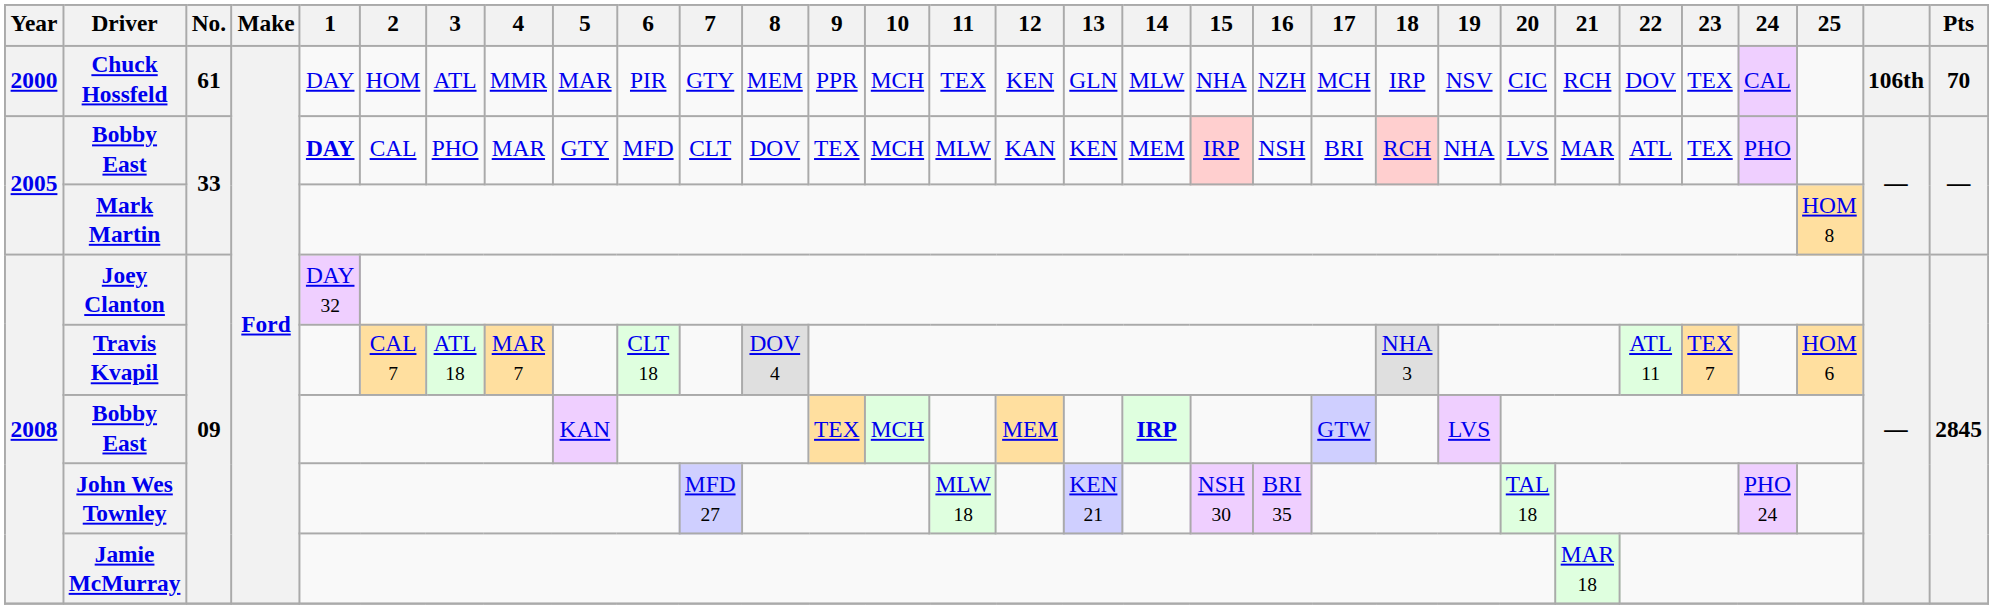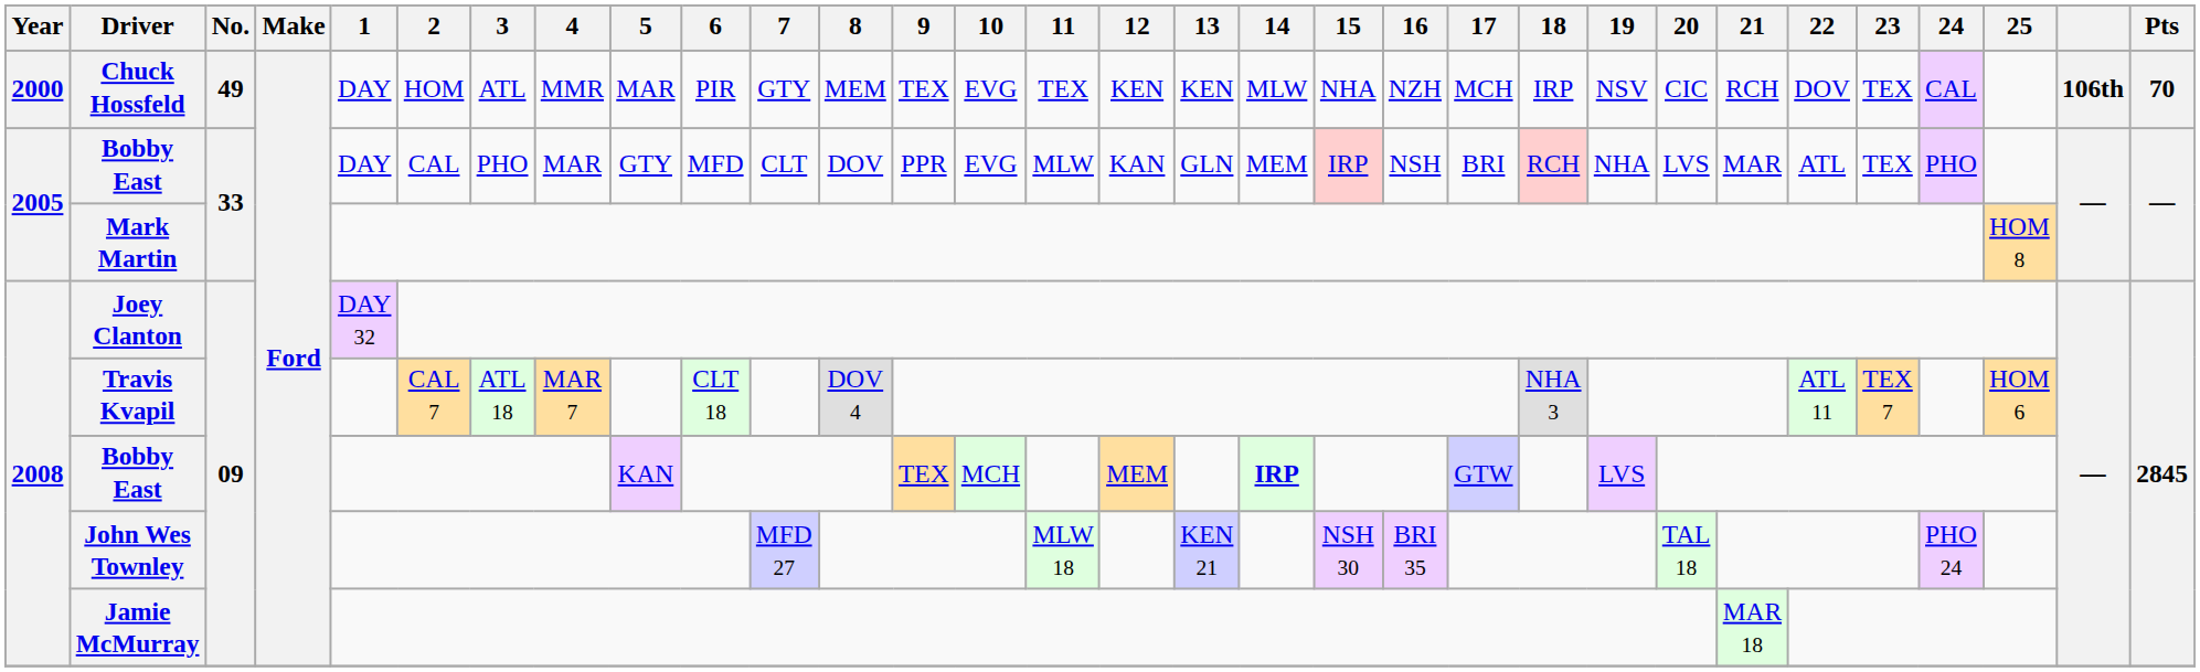Chuck Hossfeld | No.: 61 -> 49
Chuck Hossfeld | 9: PPR -> TEX
Chuck Hossfeld | 10: MCH -> EVG
Chuck Hossfeld | 13: GLN -> KEN
2005 / Bobby East | 1: bold -> normal
2005 / Bobby East | 9: TEX -> PPR
2005 / Bobby East | 10: MCH -> EVG
2005 / Bobby East | 13: KEN -> GLN
